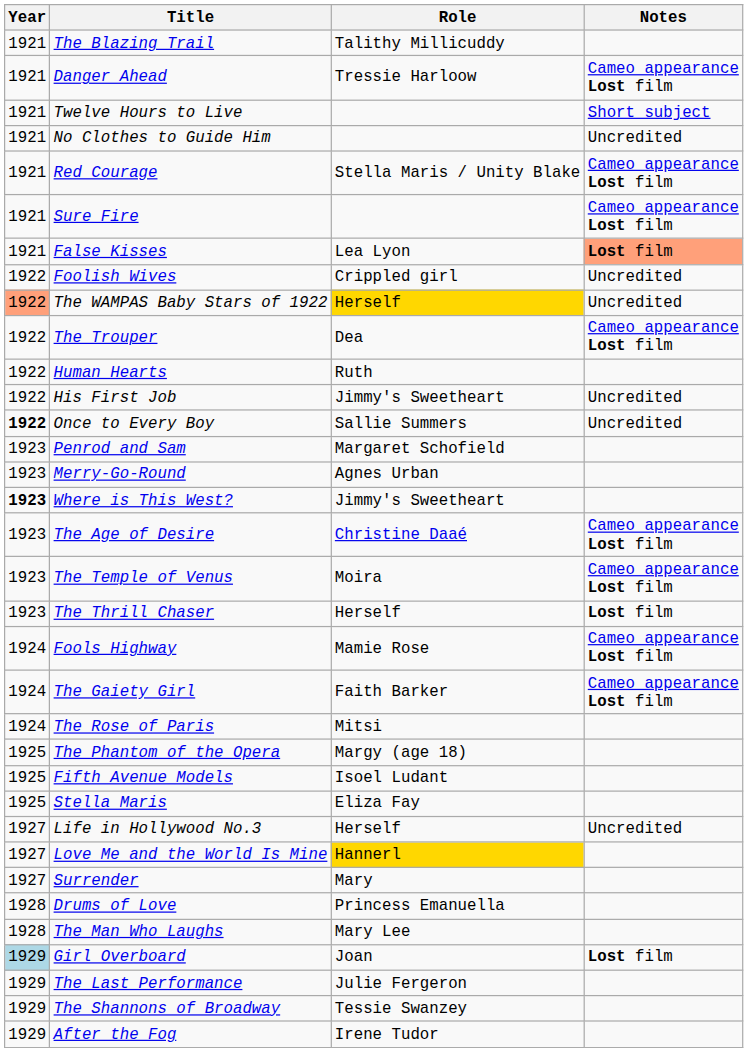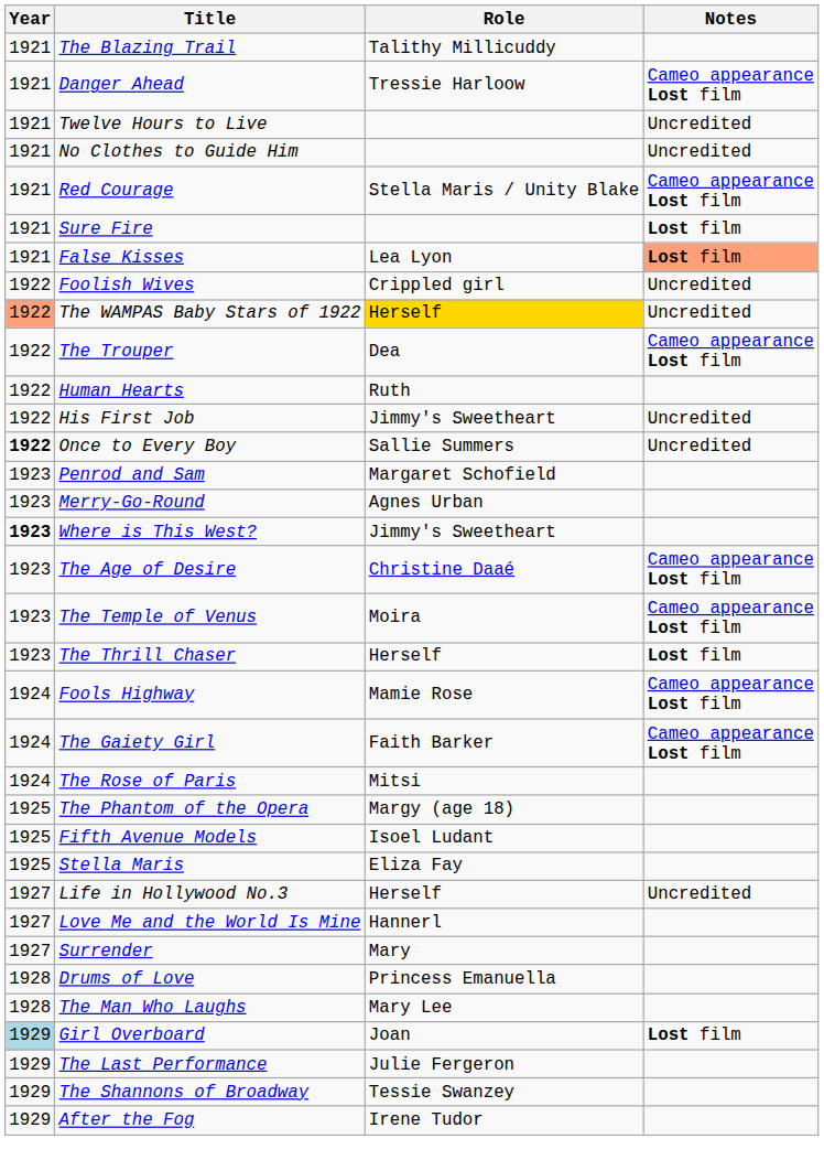Twelve Hours to Live | Notes: Short subject -> Uncredited
Sure Fire | Notes: Cameo appearance Lost film -> Lost film
Love Me and the World Is Mine | Role: gold background -> no background
